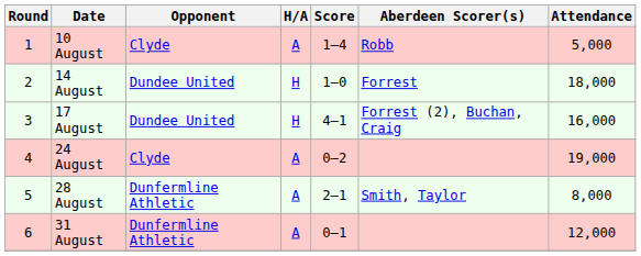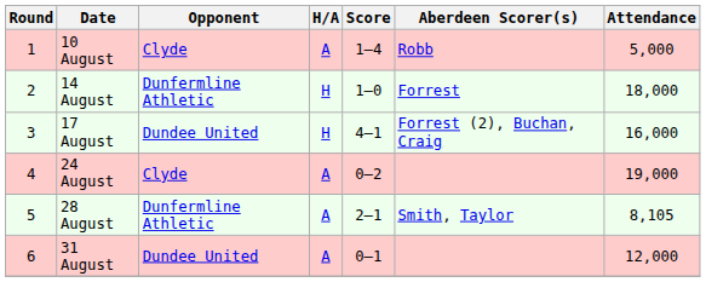14 August | Opponent: Dundee United -> Dunfermline Athletic
28 August | Attendance: 8,000 -> 8,105
31 August | Opponent: Dunfermline Athletic -> Dundee United
